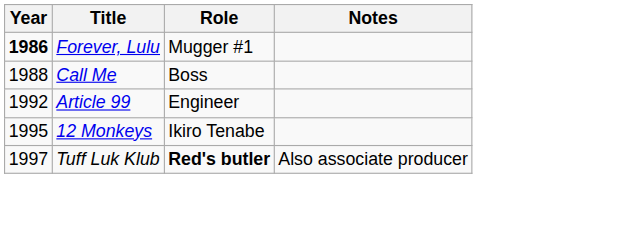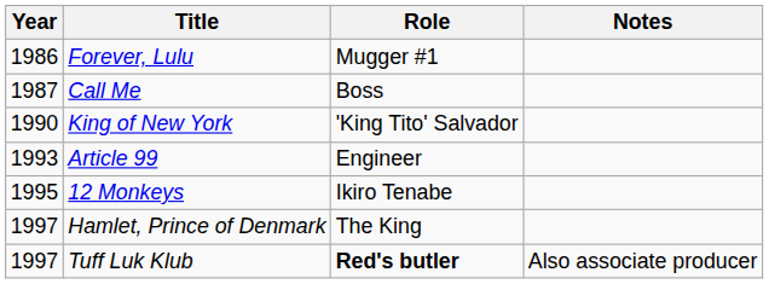Forever, Lulu | Year: bold -> normal
Call Me | Year: 1988 -> 1987
+ row: 1990 | King of New York | 'King Tito' Salvador
Article 99 | Year: 1992 -> 1993
+ row: 1997 | Hamlet, Prince of Denmark | The King
